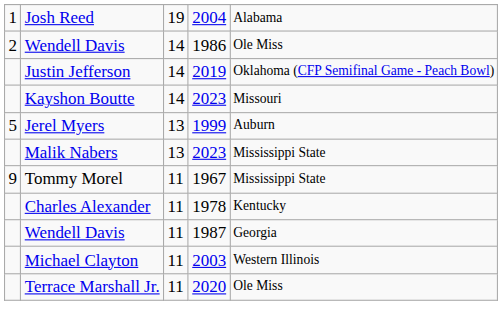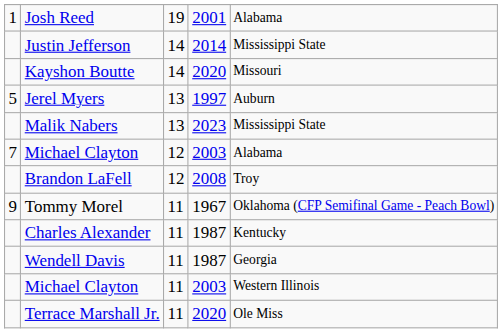Josh Reed | column 4: 2004 -> 2001
- row: 2 | Wendell Davis | 14 | 1986 | Ole Miss
Justin Jefferson | column 4: 2019 -> 2014
Justin Jefferson | column 5: Oklahoma (CFP Semifinal Game - Peach Bowl) -> Mississippi State
Kayshon Boutte | column 4: 2023 -> 2020
Jerel Myers | column 4: 1999 -> 1997
+ row: 7 | Michael Clayton | 12 | 2003 | Alabama
+ row: Brandon LaFell | 12 | 2008 | Troy
Tommy Morel | column 5: Mississippi State -> Oklahoma (CFP Semifinal Game - Peach Bowl)
Charles Alexander | column 4: 1978 -> 1987
